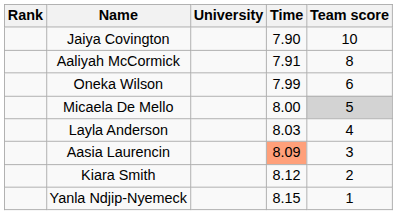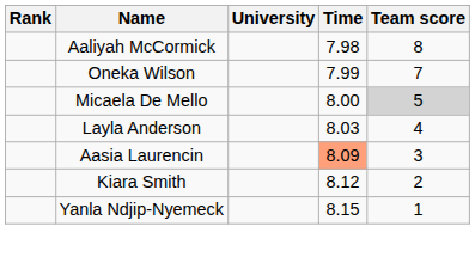- row: Jaiya Covington | 7.90 | 10
Aaliyah McCormick | Time: 7.91 -> 7.98
Oneka Wilson | Team score: 6 -> 7
